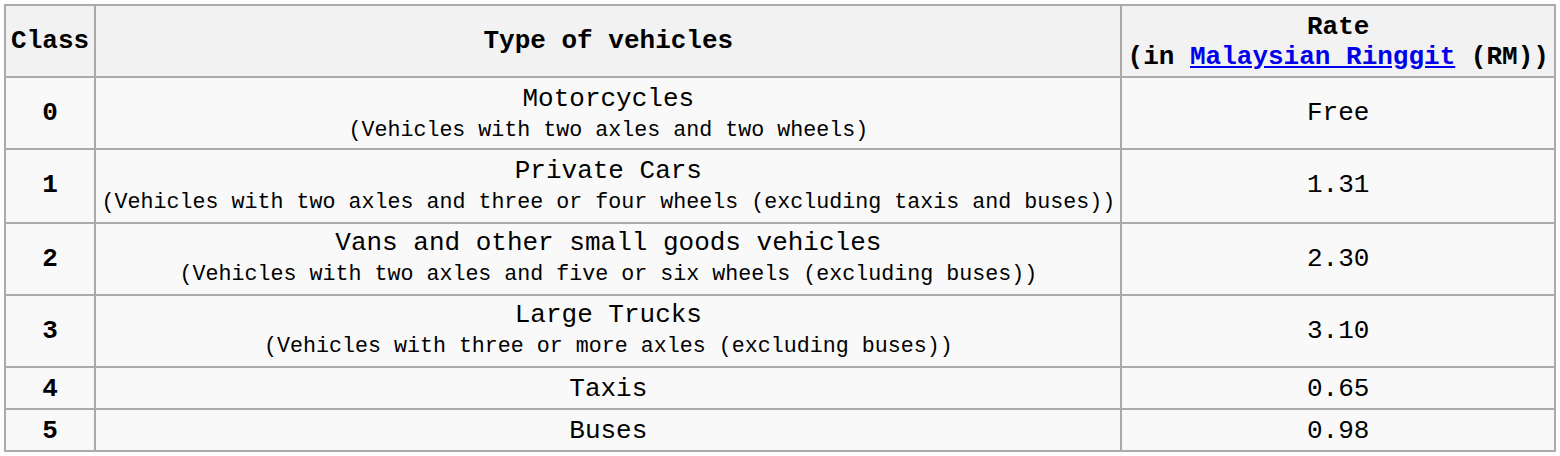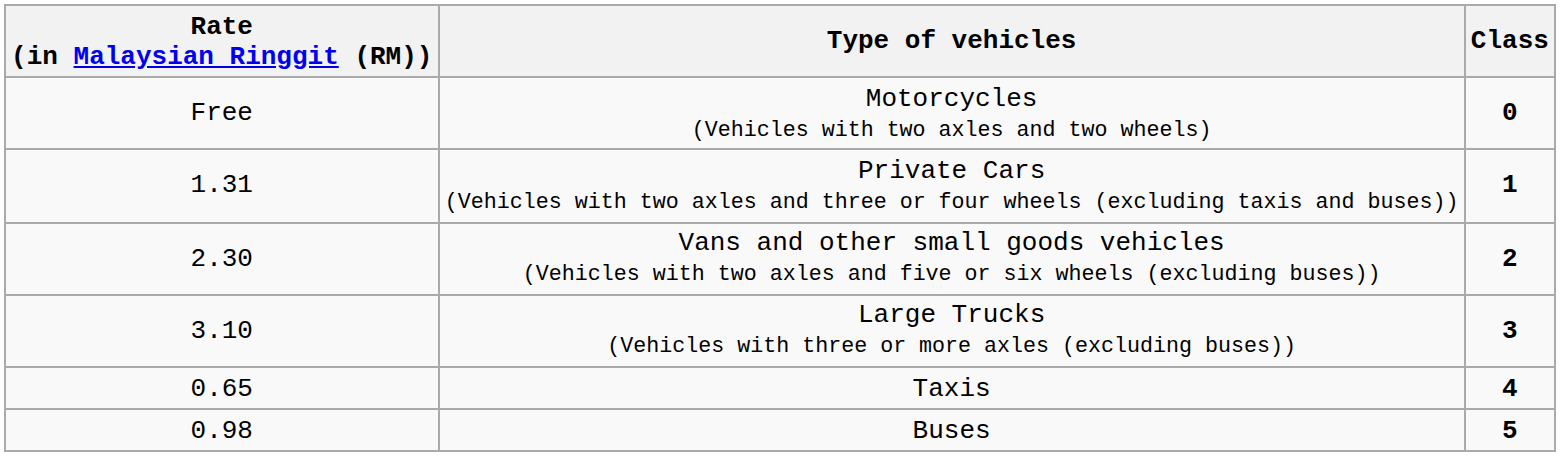columns swapped: Class <-> Rate (in Malaysian Ringgit (RM))
